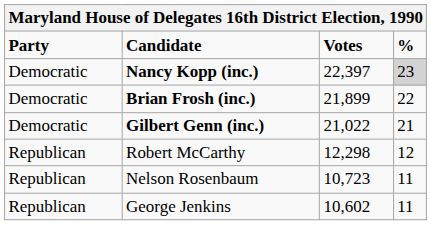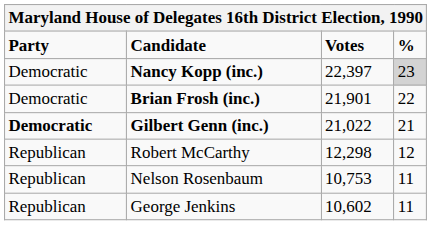Brian Frosh (inc.) | Votes: 21,899 -> 21,901
Gilbert Genn (inc.) | Party: normal -> bold
Nelson Rosenbaum | Votes: 10,723 -> 10,753
